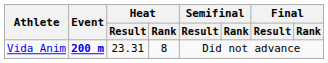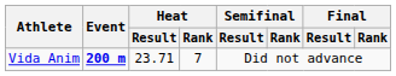Vida Anim | Heat / Result: 23.31 -> 23.71
Vida Anim | Heat / Rank: 8 -> 7
